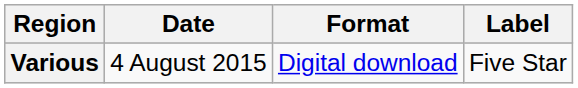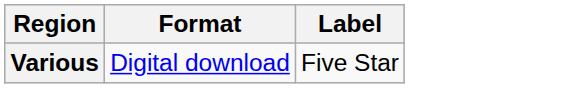- column: Date | 4 August 2015
